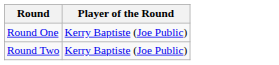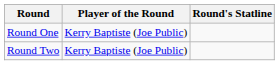+ column: Round's Statline
